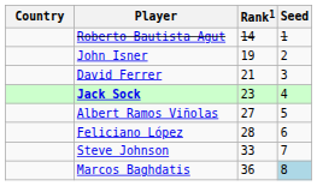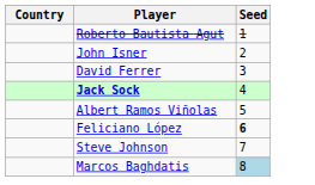- column: Rank1 | 14 | 19 | 21 | 23 | 27 | 28 | 33 | 36
Feliciano López | Seed: normal -> bold
